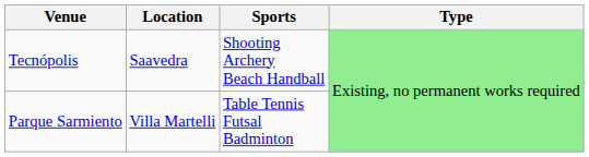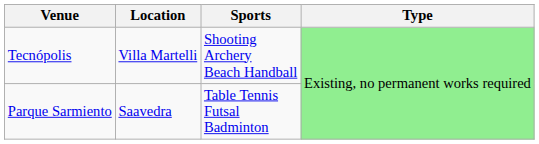Tecnópolis | Location: Saavedra -> Villa Martelli
Parque Sarmiento | Location: Villa Martelli -> Saavedra
